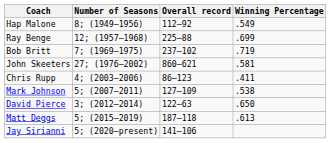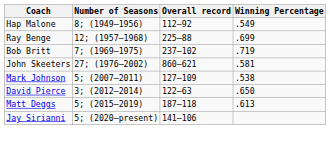- row: Chris Rupp | 4; (2003–2006) | 86–123 | .411
